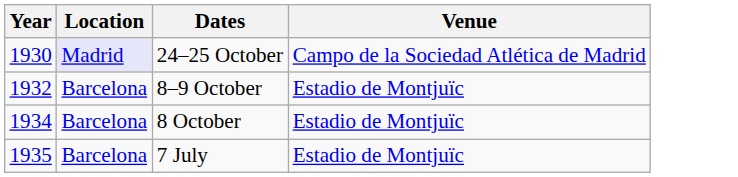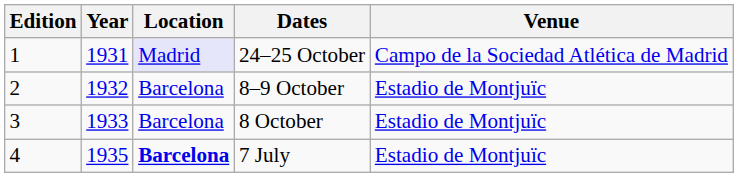+ column: Edition | 1 | 2 | 3 | 4
24–25 October | Year: 1930 -> 1931
8 October | Year: 1934 -> 1933
7 July | Location: normal -> bold
